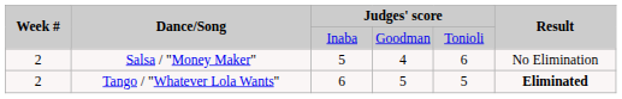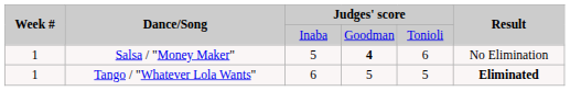Salsa / "Money Maker" | Week #: 2 -> 1
Salsa / "Money Maker" | column 4: normal -> bold
Tango / "Whatever Lola Wants" | Week #: 2 -> 1
